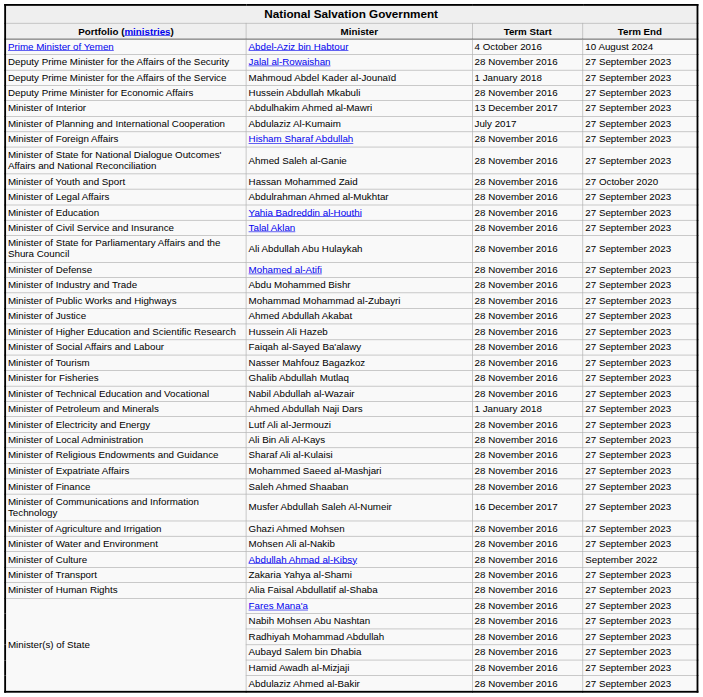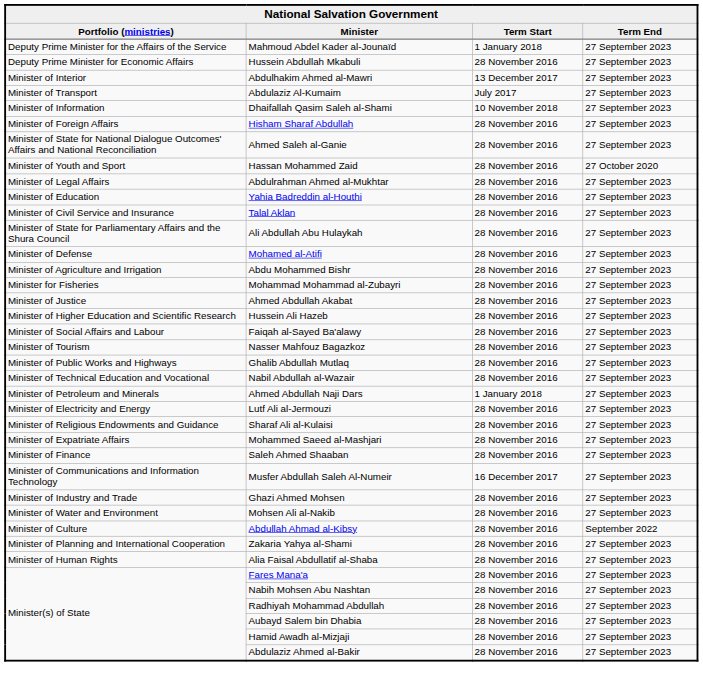- row: Prime Minister of Yemen | Abdel-Aziz bin Habtour | 4 October 2016 | 10 August 2024
- row: Deputy Prime Minister for the Affairs of the Security | Jalal al-Rowaishan | 28 November 2016 | 27 September 2023
Abdulaziz Al-Kumaim | Portfolio (ministries): Minister of Planning and International Cooperation -> Minister of Transport
+ row: Minister of Information | Dhaifallah Qasim Saleh al-Shami | 10 November 2018 | 27 September 2023
Abdu Mohammed Bishr | Portfolio (ministries): Minister of Industry and Trade -> Minister of Agriculture and Irrigation
Mohammad Mohammad al-Zubayri | Portfolio (ministries): Minister of Public Works and Highways -> Minister for Fisheries
Ghalib Abdullah Mutlaq | Portfolio (ministries): Minister for Fisheries -> Minister of Public Works and Highways
- row: Minister of Local Administration | Ali Bin Ali Al-Kays | 28 November 2016 | 27 September 2023
Ghazi Ahmed Mohsen | Portfolio (ministries): Minister of Agriculture and Irrigation -> Minister of Industry and Trade
Zakaria Yahya al-Shami | Portfolio (ministries): Minister of Transport -> Minister of Planning and International Cooperation
